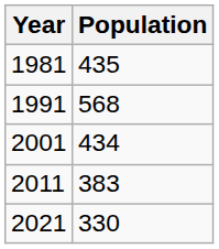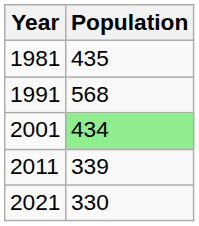2001 | Population: no background -> lightgreen background
2011 | Population: 383 -> 339
